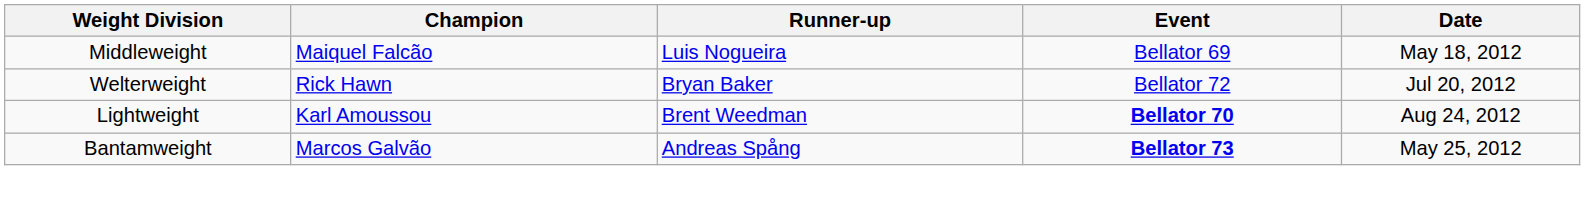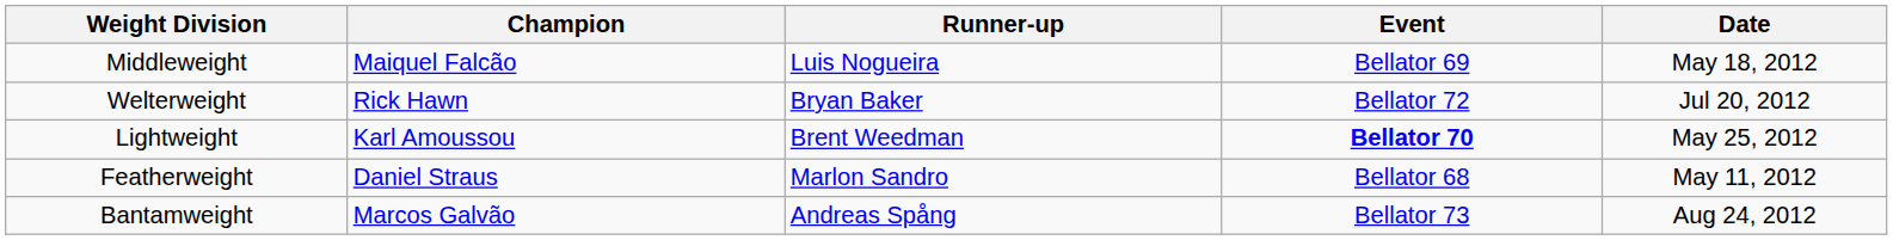Lightweight | Date: Aug 24, 2012 -> May 25, 2012
+ row: Featherweight | Daniel Straus | Marlon Sandro | Bellator 68 | May 11, 2012
Bantamweight | Event: bold -> normal
Bantamweight | Date: May 25, 2012 -> Aug 24, 2012
